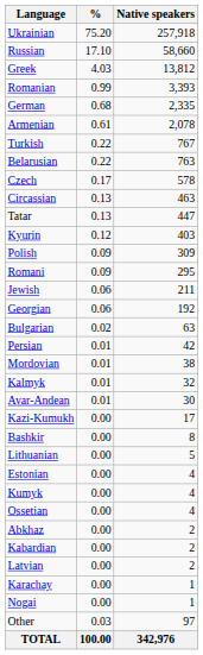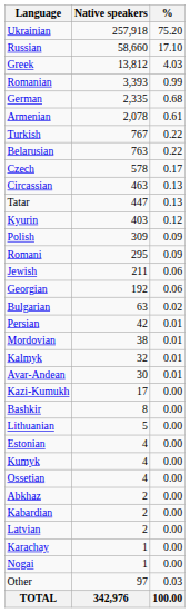columns swapped: Native speakers <-> %
